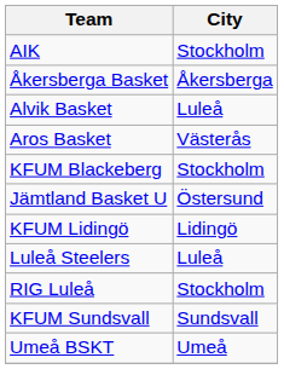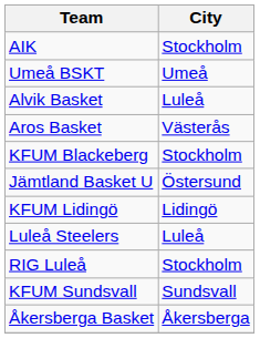rows swapped: Åkersberga Basket <-> Umeå BSKT
